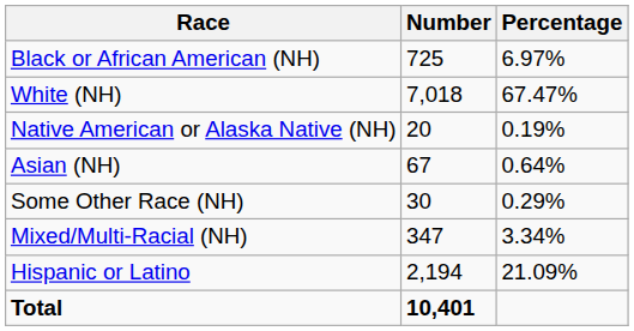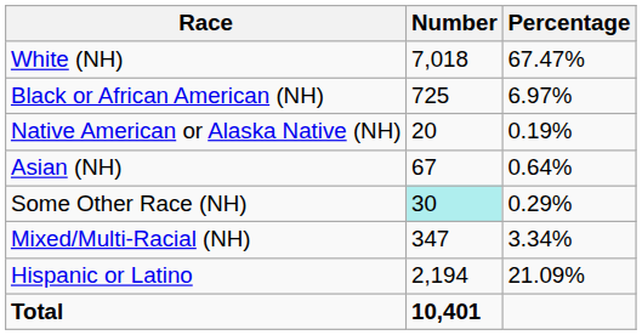rows swapped: White (NH) <-> Black or African American (NH)
Some Other Race (NH) | Number: no background -> paleturquoise background
